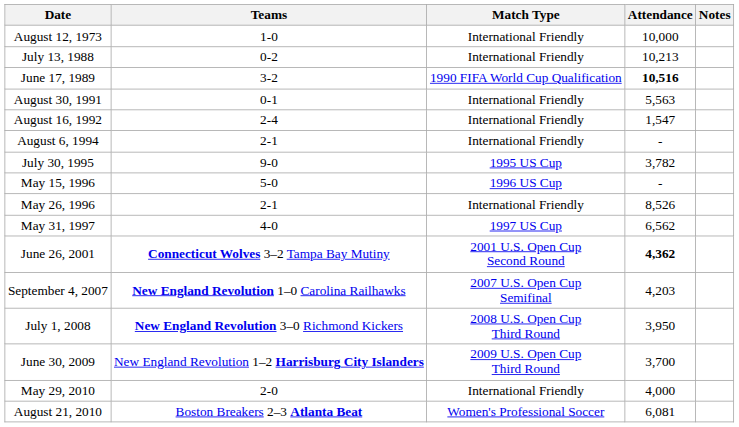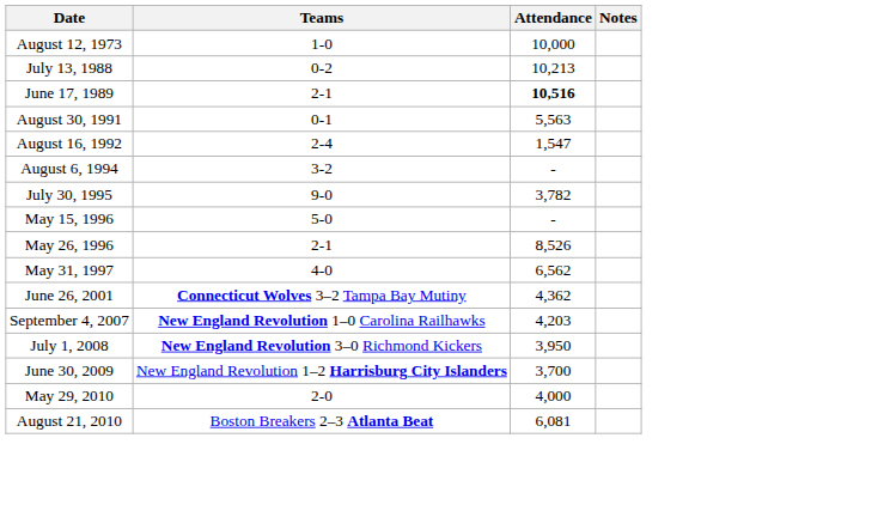- column: Match Type | International Friendly | International Friendly | 1990 FIFA World Cup Qualification | International Friendly | International Friendly | International Friendly | 1995 US Cup | 1996 US Cup | International Friendly | 1997 US Cup | 2001 U.S. Open Cup Second Round | 2007 U.S. Open Cup Semifinal | 2008 U.S. Open Cup Third Round | 2009 U.S. Open Cup Third Round | International Friendly | Women's Professional Soccer
June 17, 1989 | Teams: 3-2 -> 2-1
August 6, 1994 | Teams: 2-1 -> 3-2
June 26, 2001 | Attendance: bold -> normal
